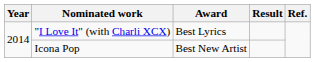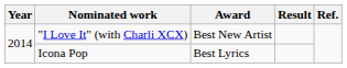"I Love It" (with Charli XCX) | Award: Best Lyrics -> Best New Artist
Icona Pop | Award: Best New Artist -> Best Lyrics
